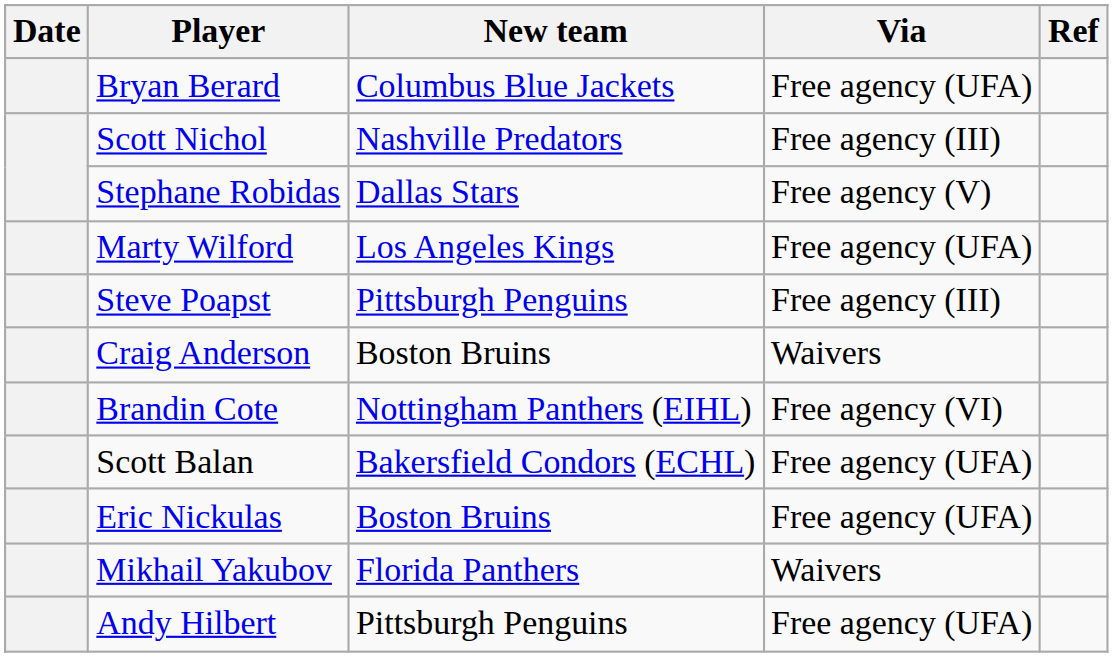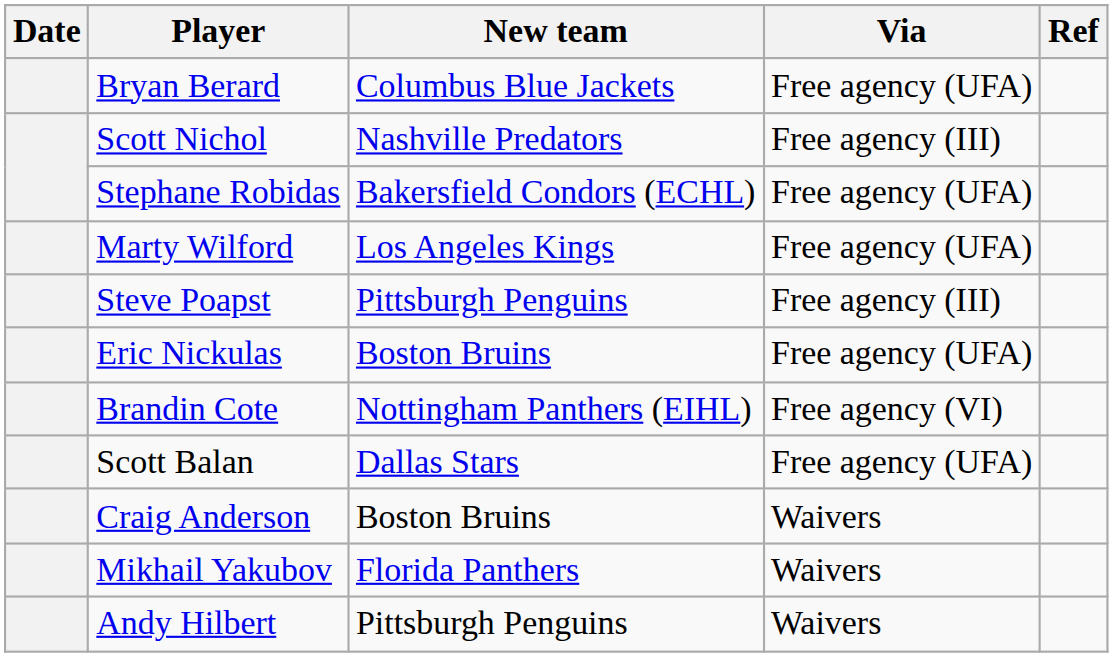Stephane Robidas | New team: Dallas Stars -> Bakersfield Condors (ECHL)
Stephane Robidas | Via: Free agency (V) -> Free agency (UFA)
rows swapped: Eric Nickulas <-> Craig Anderson
Scott Balan | New team: Bakersfield Condors (ECHL) -> Dallas Stars
Andy Hilbert | Via: Free agency (UFA) -> Waivers
